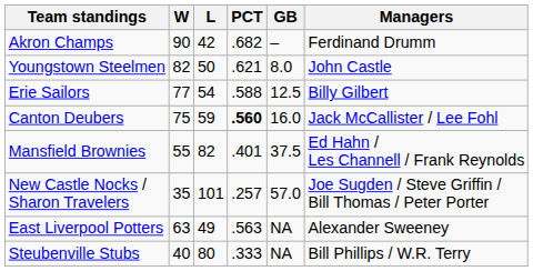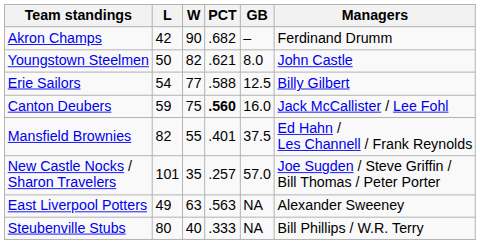columns swapped: W <-> L
